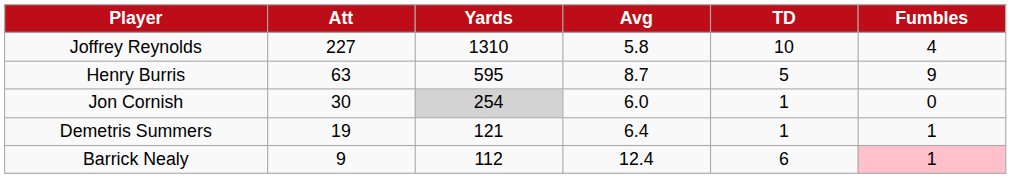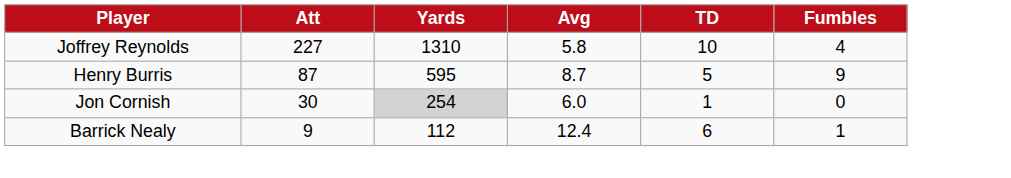Henry Burris | Att: 63 -> 87
- row: Demetris Summers | 19 | 121 | 6.4 | 1 | 1
Barrick Nealy | Fumbles: pink background -> no background
